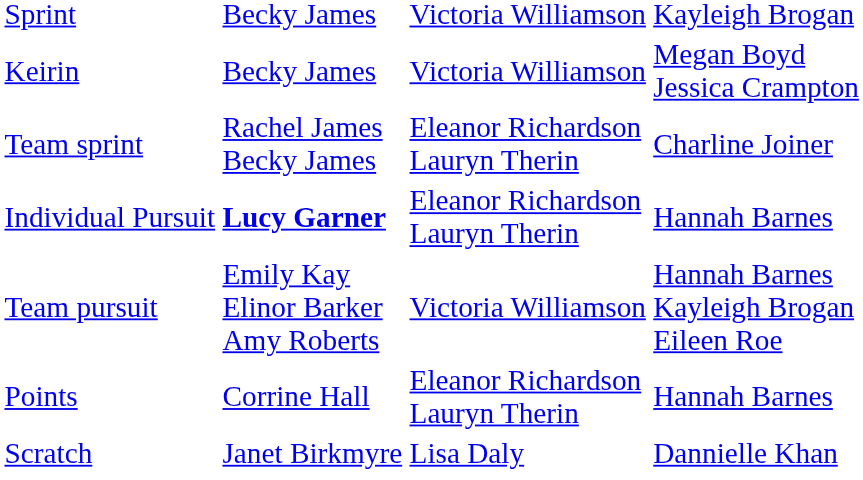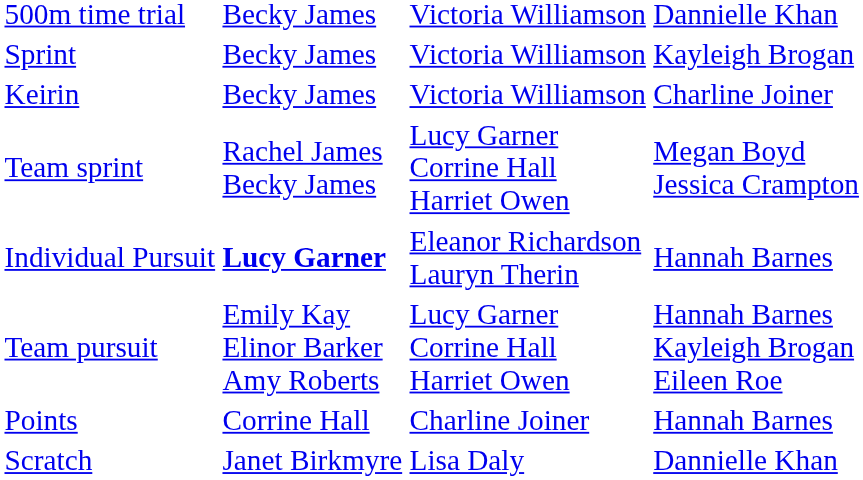+ row: 500m time trial | Becky James | Victoria Williamson | Dannielle Khan
Keirin | column 4: Megan Boyd Jessica Crampton -> Charline Joiner
Team sprint | column 3: Eleanor Richardson Lauryn Therin -> Lucy Garner Corrine Hall Harriet Owen
Team sprint | column 4: Charline Joiner -> Megan Boyd Jessica Crampton
Team pursuit | column 3: Victoria Williamson -> Lucy Garner Corrine Hall Harriet Owen
Points | column 3: Eleanor Richardson Lauryn Therin -> Charline Joiner
